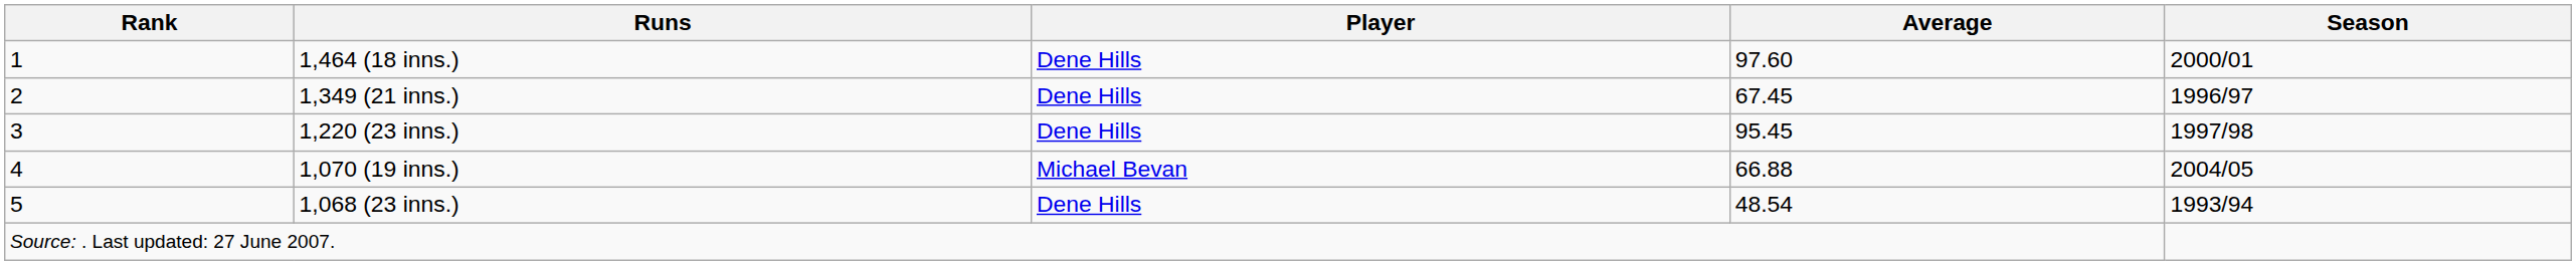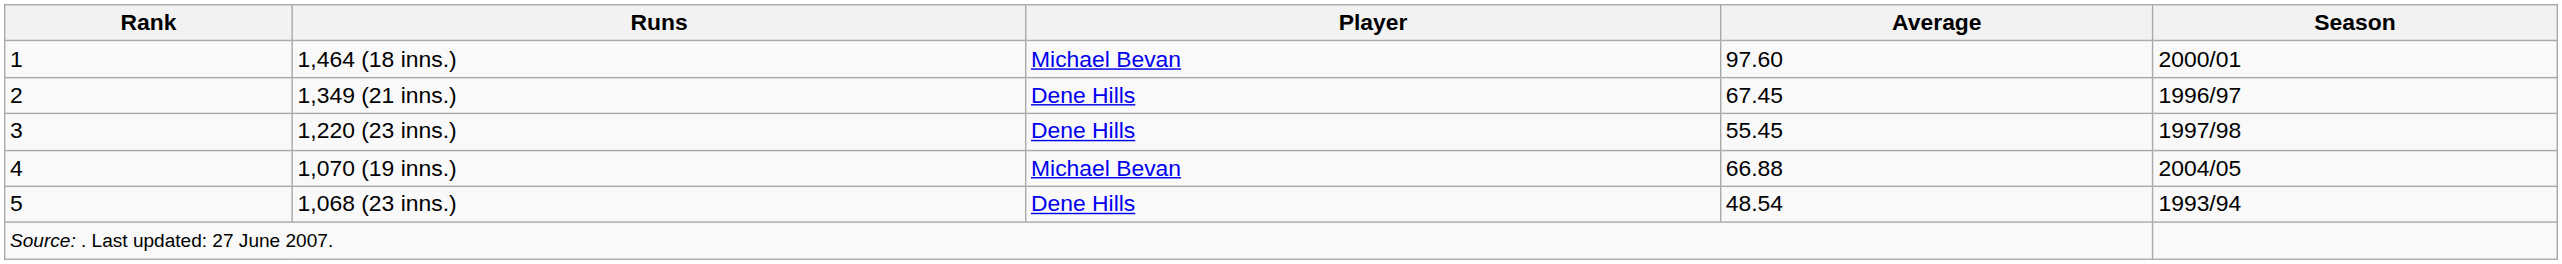1,464 (18 inns.) | Player: Dene Hills -> Michael Bevan
1,220 (23 inns.) | Average: 95.45 -> 55.45
